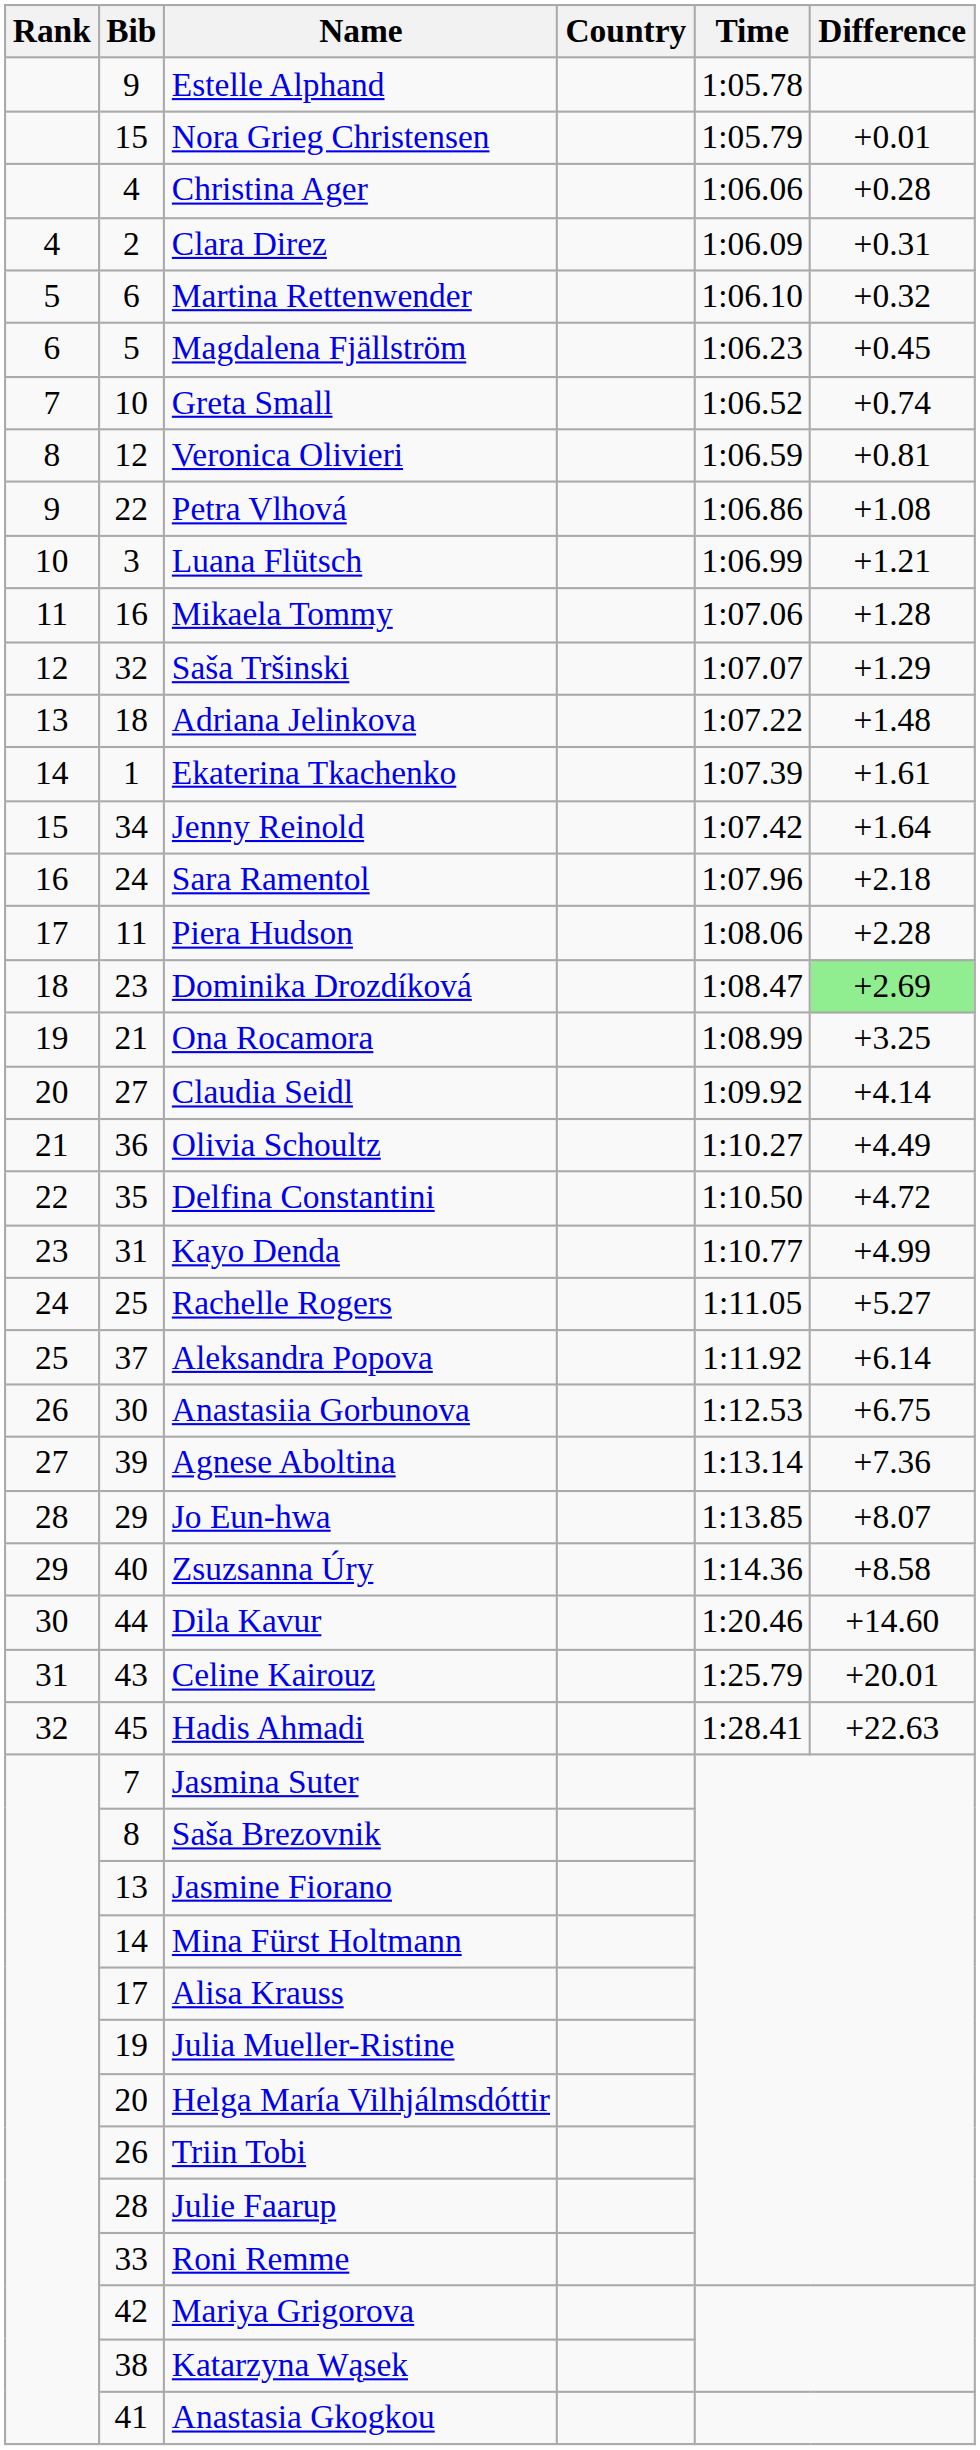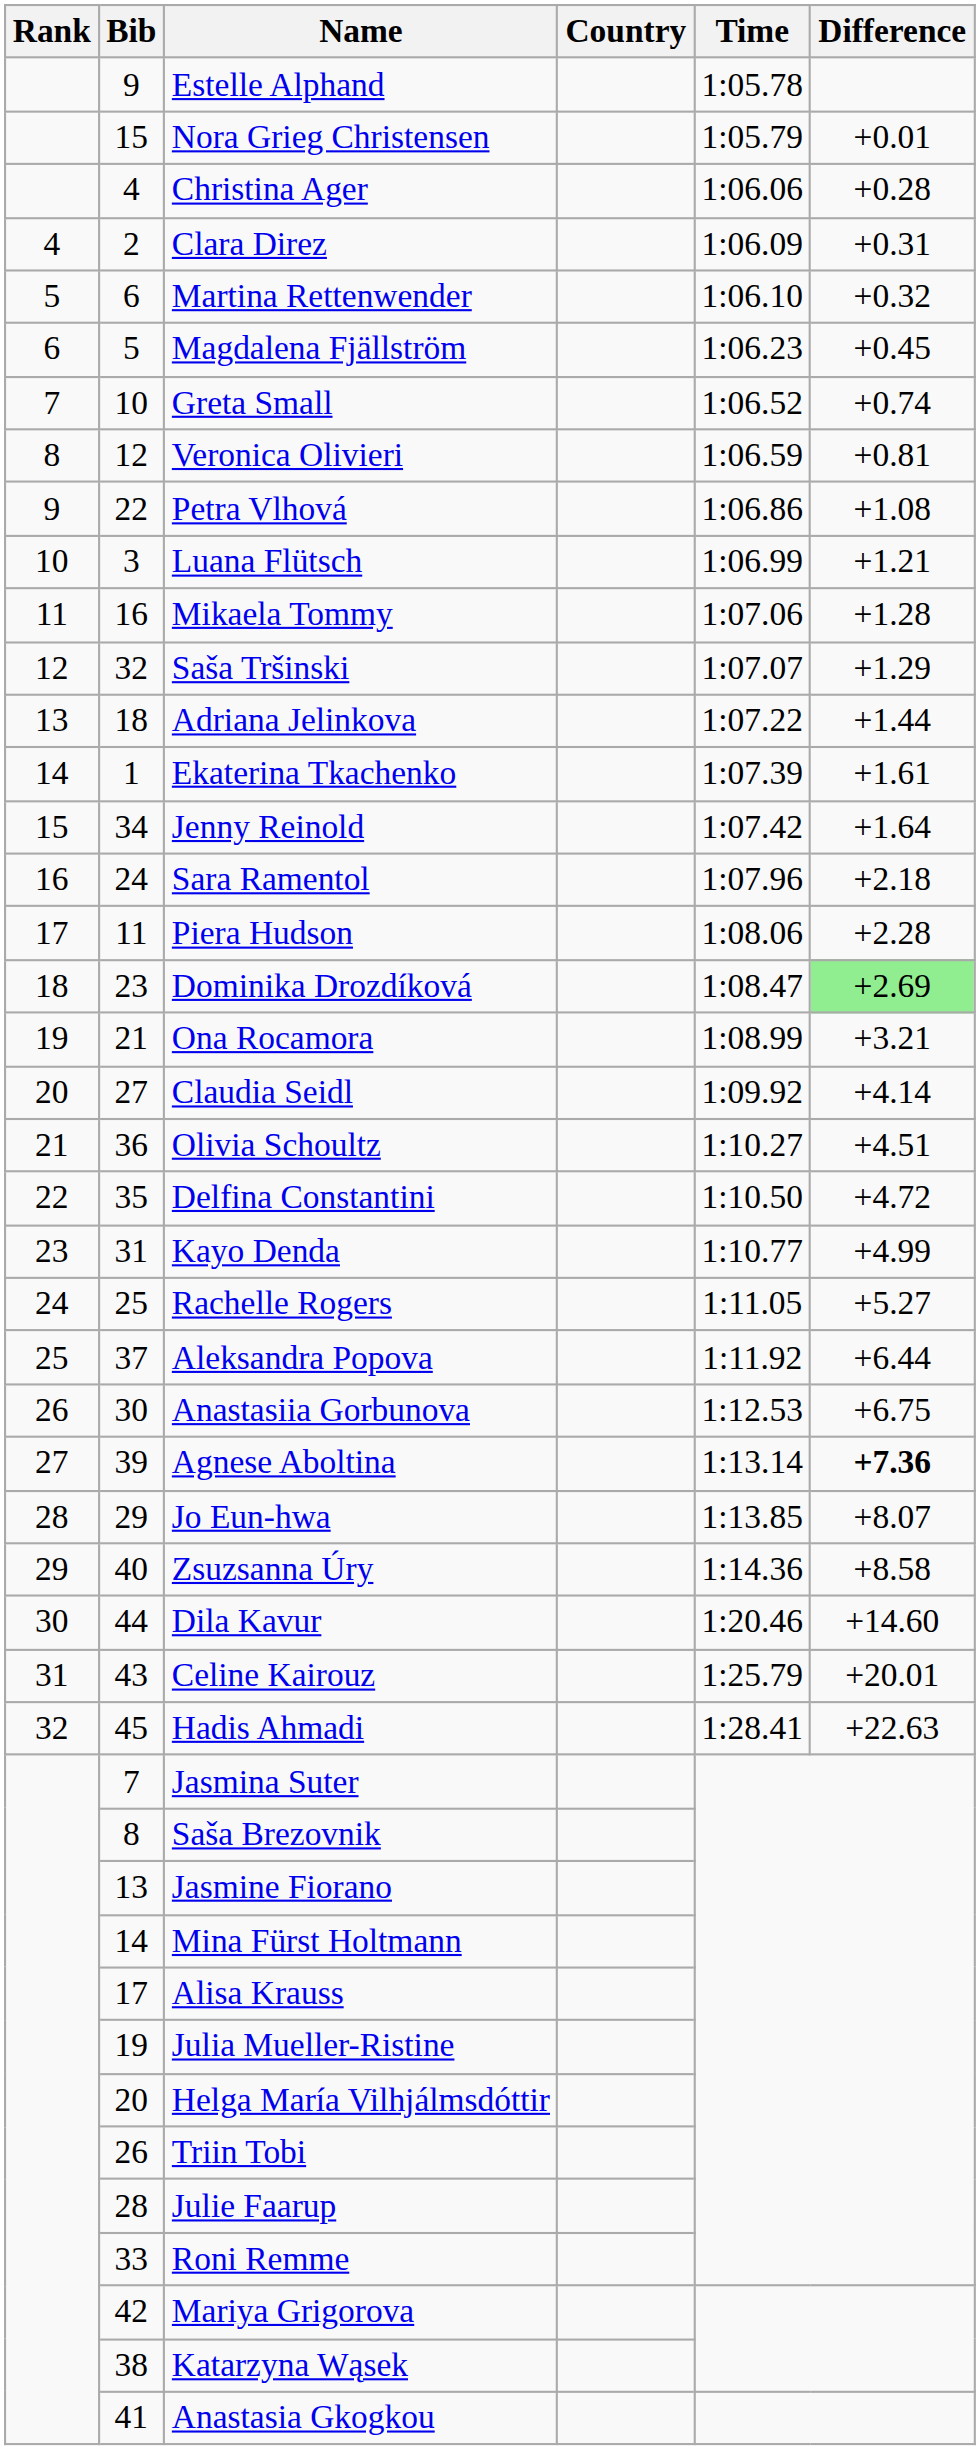Adriana Jelinkova | Difference: +1.48 -> +1.44
Ona Rocamora | Difference: +3.25 -> +3.21
Olivia Schoultz | Difference: +4.49 -> +4.51
Aleksandra Popova | Difference: +6.14 -> +6.44
Agnese Aboltina | Difference: normal -> bold
